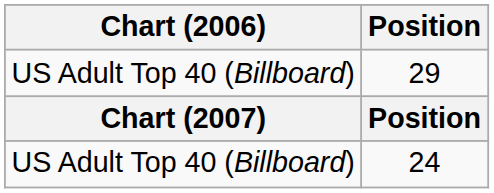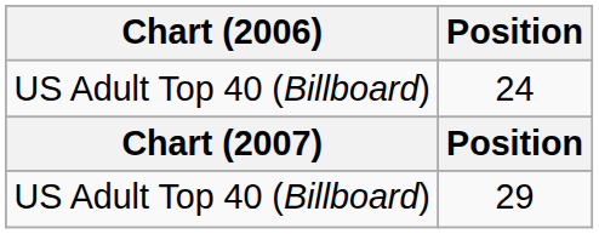rows swapped: 29 <-> 24
